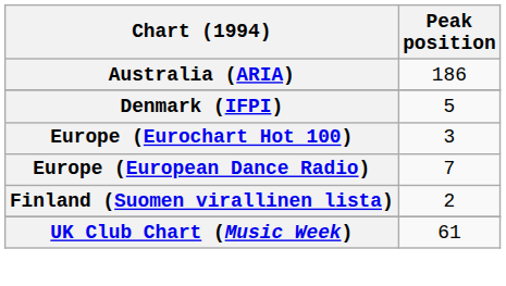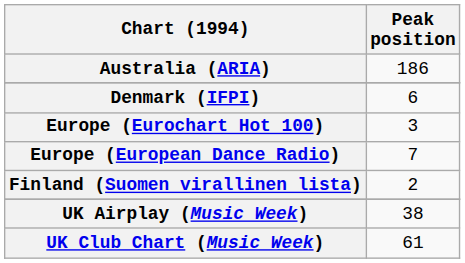Denmark (IFPI) | Peak position: 5 -> 6
+ row: UK Airplay (Music Week) | 38
